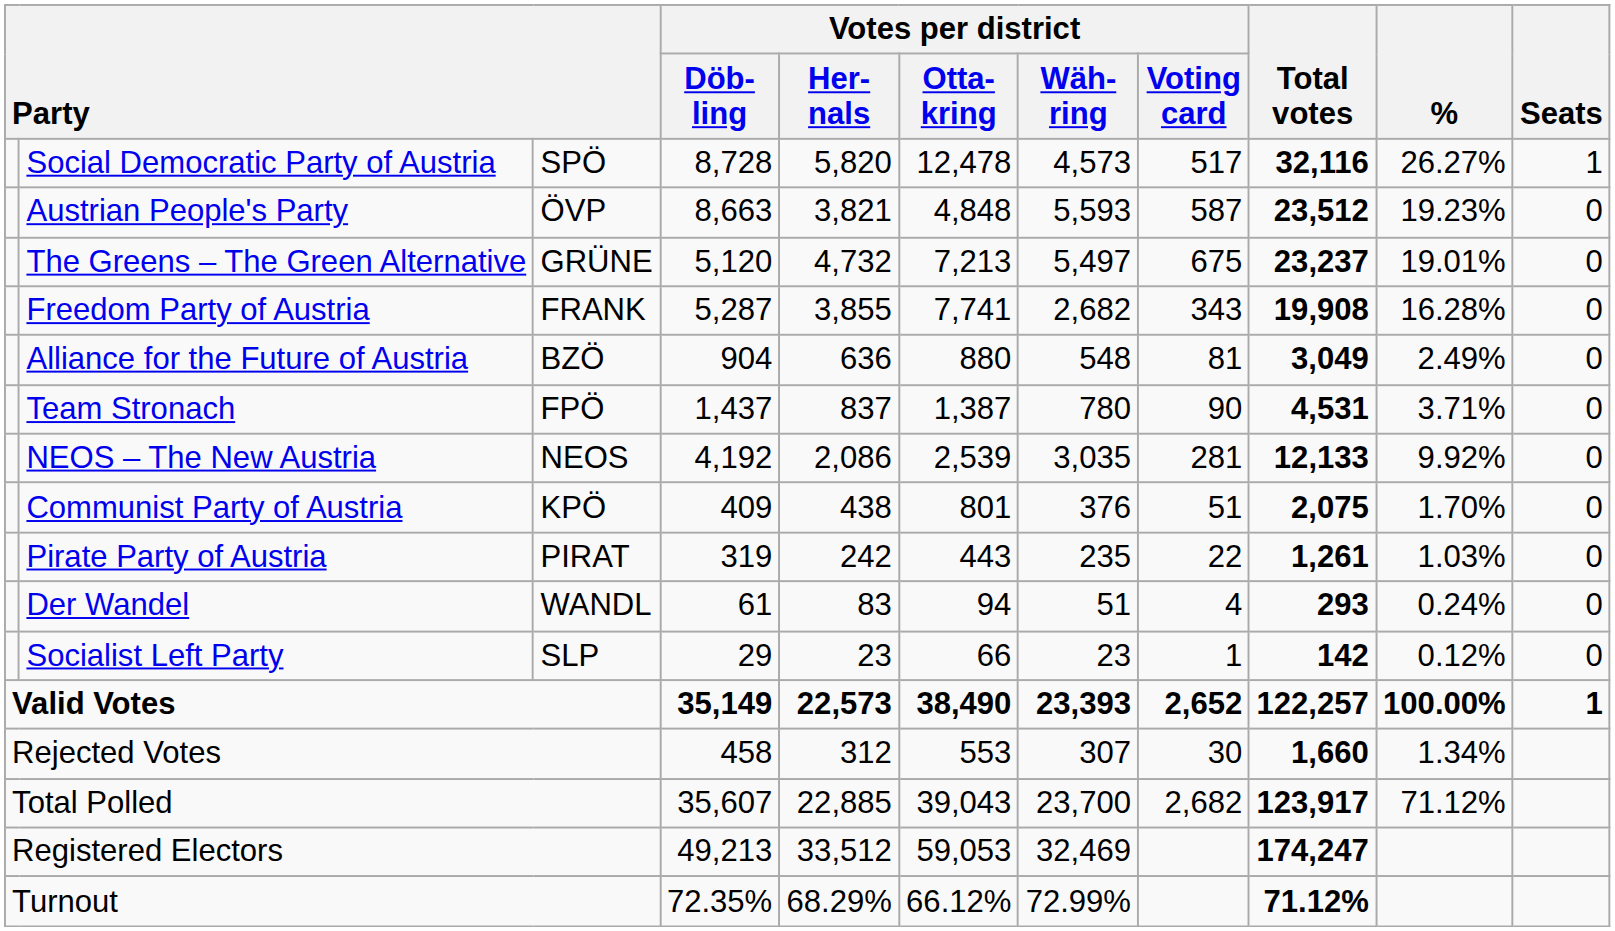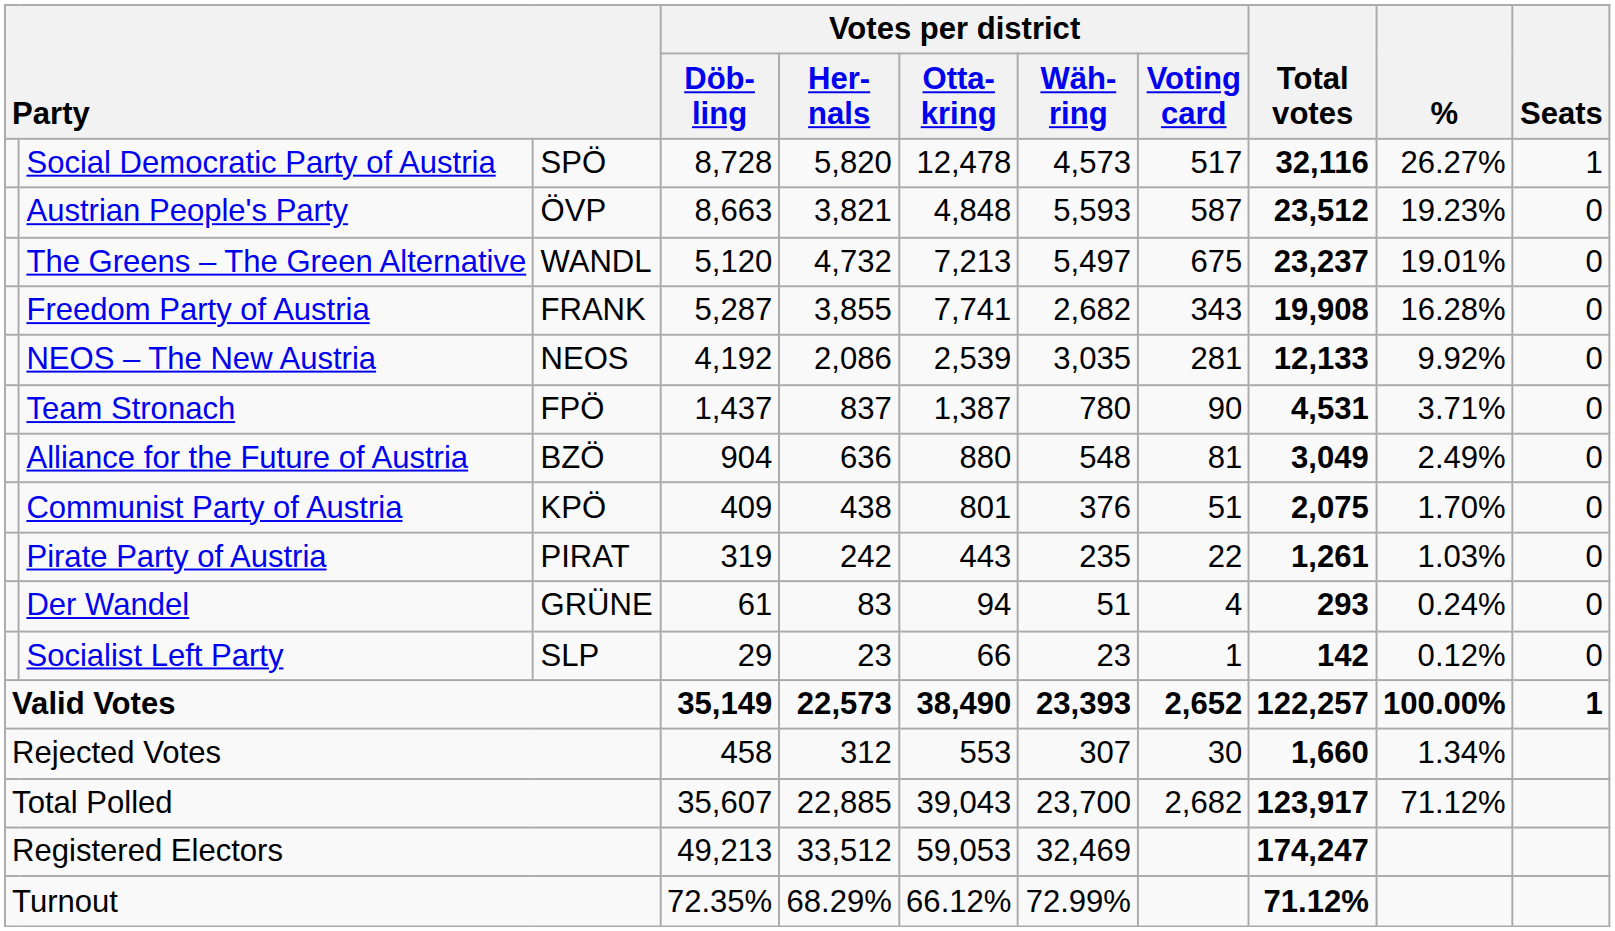The Greens – The Green Alternative | column 3: GRÜNE -> WANDL
rows swapped: NEOS – The New Austria <-> Alliance for the Future of Austria
Der Wandel | column 3: WANDL -> GRÜNE
